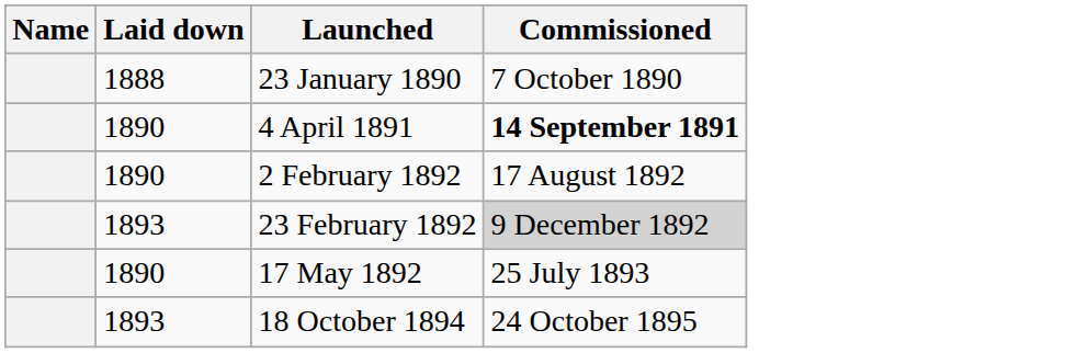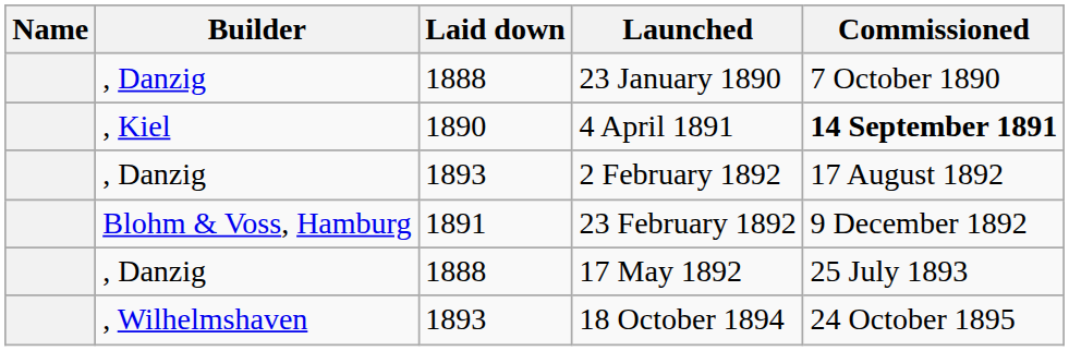+ column: Builder | , Danzig | , Kiel | , Danzig | Blohm & Voss, Hamburg | , Danzig | , Wilhelmshaven
2 February 1892 | Laid down: 1890 -> 1893
23 February 1892 | Laid down: 1893 -> 1891
23 February 1892 | Commissioned: lightgrey background -> no background
17 May 1892 | Laid down: 1890 -> 1888
